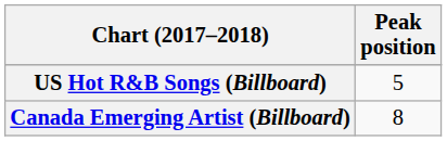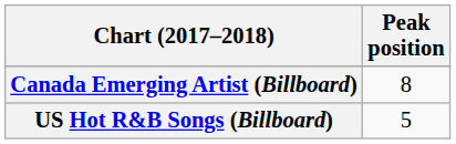rows swapped: US Hot R&B Songs (Billboard) <-> Canada Emerging Artist (Billboard)
